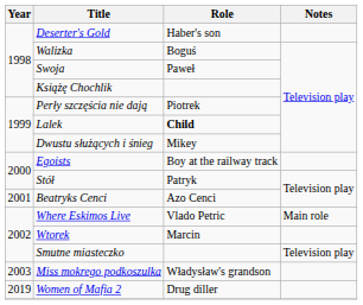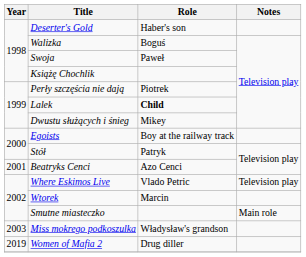Where Eskimos Live | Notes: Main role -> Television play
Smutne miasteczko | Notes: Television play -> Main role
